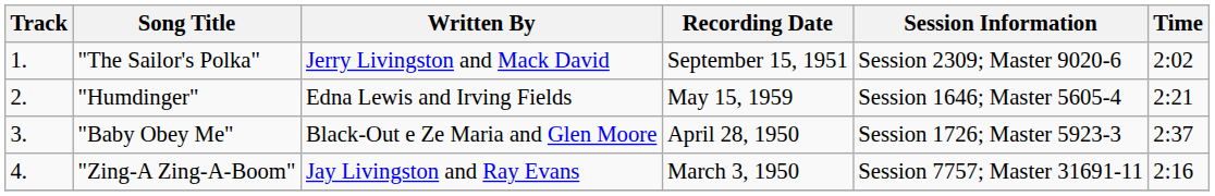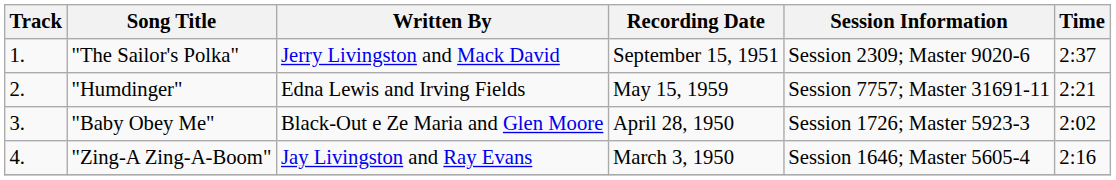"The Sailor's Polka" | Time: 2:02 -> 2:37
"Humdinger" | Session Information: Session 1646; Master 5605-4 -> Session 7757; Master 31691-11
"Baby Obey Me" | Time: 2:37 -> 2:02
"Zing-A Zing-A-Boom" | Session Information: Session 7757; Master 31691-11 -> Session 1646; Master 5605-4
